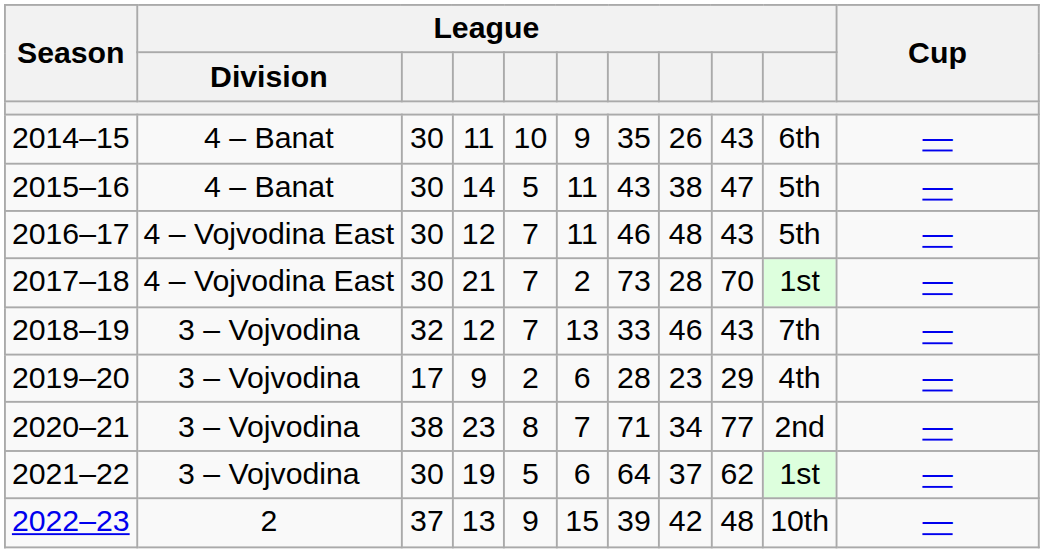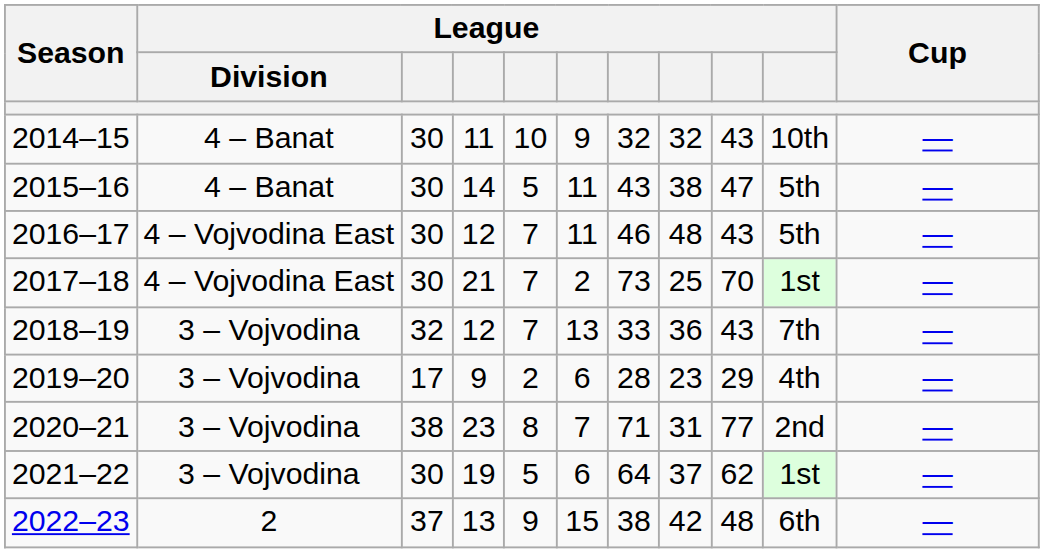2014–15 | column 7: 35 -> 32
2014–15 | column 8: 26 -> 32
2014–15 | column 10: 6th -> 10th
2017–18 | column 8: 28 -> 25
2018–19 | column 8: 46 -> 36
2020–21 | column 8: 34 -> 31
2022–23 | column 7: 39 -> 38
2022–23 | column 10: 10th -> 6th
